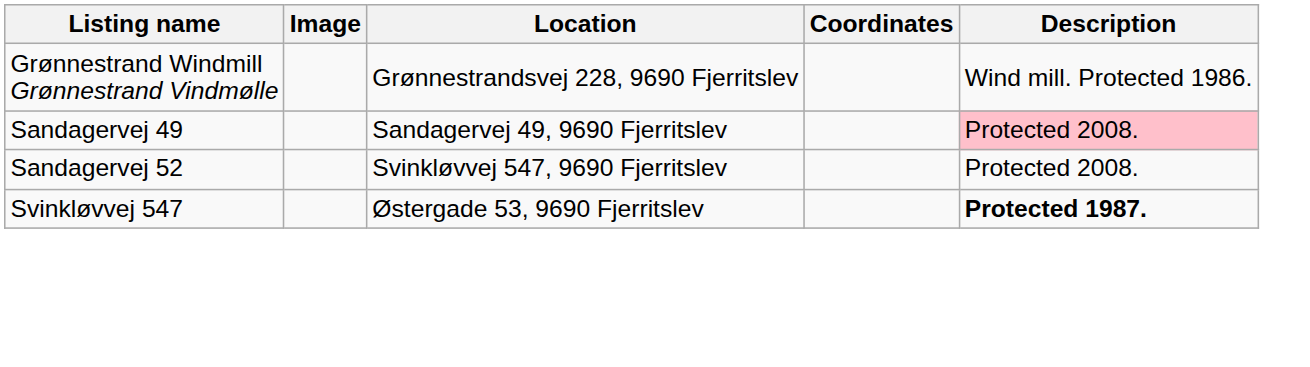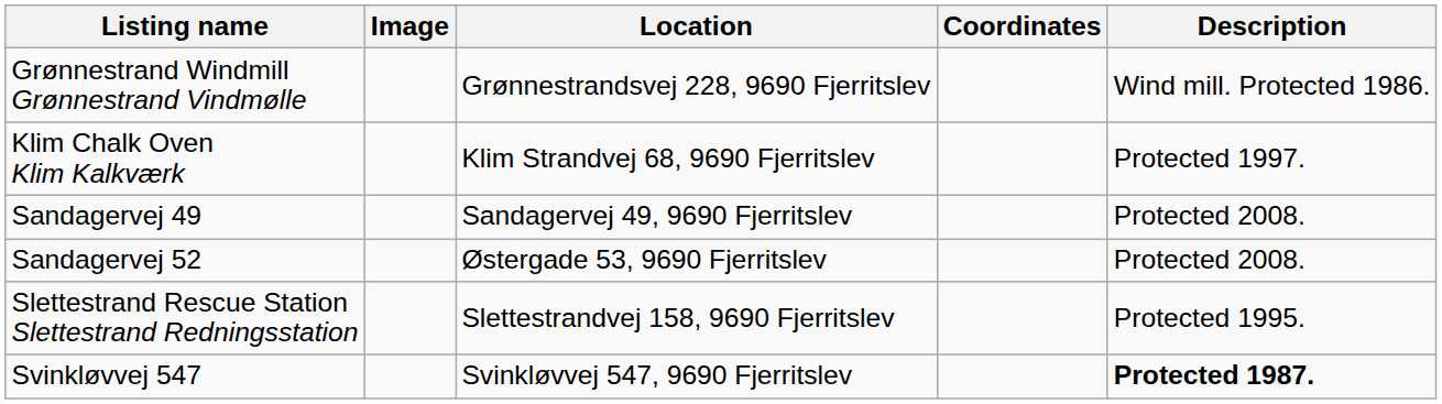+ row: Klim Chalk Oven Klim Kalkværk | Klim Strandvej 68, 9690 Fjerritslev | Protected 1997.
Sandagervej 49 | Description: pink background -> no background
Sandagervej 52 | Location: Svinkløvvej 547, 9690 Fjerritslev -> Østergade 53, 9690 Fjerritslev
+ row: Slettestrand Rescue Station Slettestrand Redningsstation | Slettestrandvej 158, 9690 Fjerritslev | Protected 1995.
Svinkløvvej 547 | Location: Østergade 53, 9690 Fjerritslev -> Svinkløvvej 547, 9690 Fjerritslev
